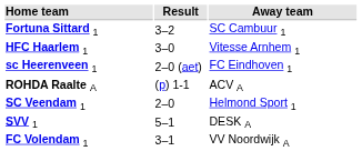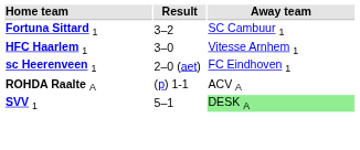- row: SC Veendam 1 | 2–0 | Helmond Sport 1
SVV 1 | Away team: no background -> lightgreen background
- row: FC Volendam 1 | 3–1 | VV Noordwijk A
